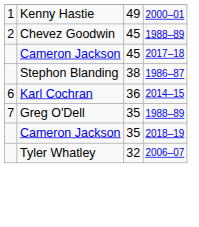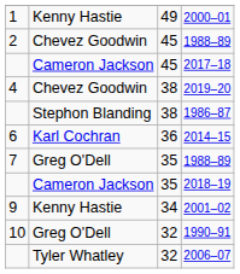+ row: 4 | Chevez Goodwin | 38 | 2019–20
+ row: 9 | Kenny Hastie | 34 | 2001–02
+ row: 10 | Greg O'Dell | 32 | 1990–91
